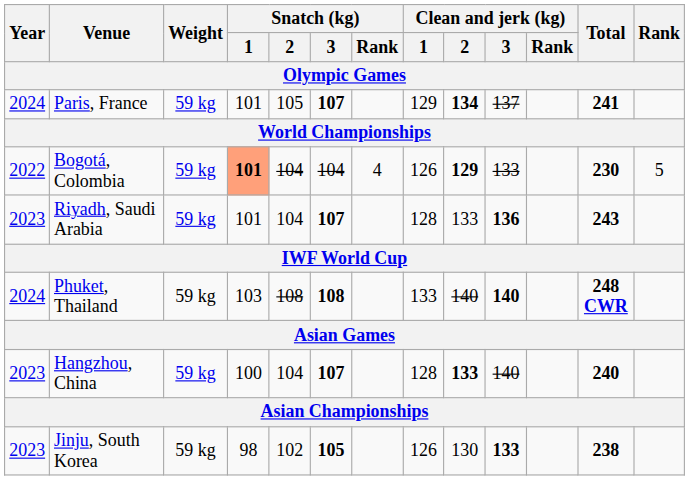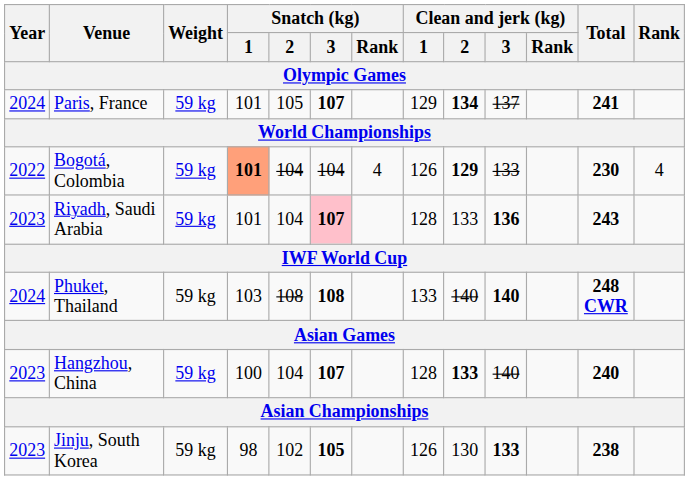Bogotá, Colombia | Rank: 5 -> 4
Riyadh, Saudi Arabia | Snatch (kg) / 3: no background -> pink background
